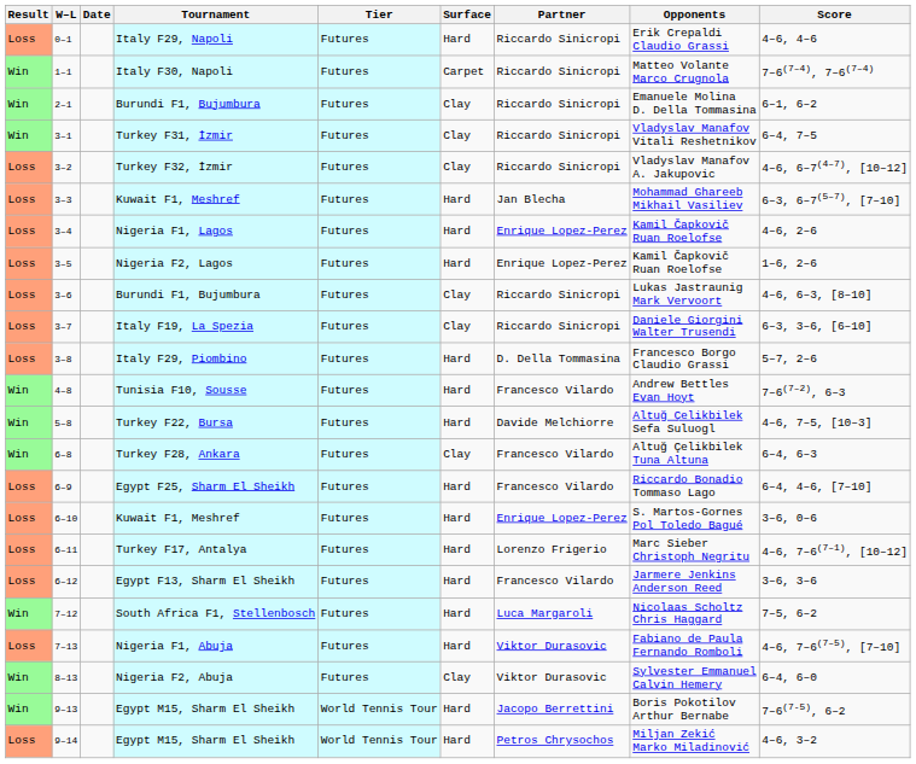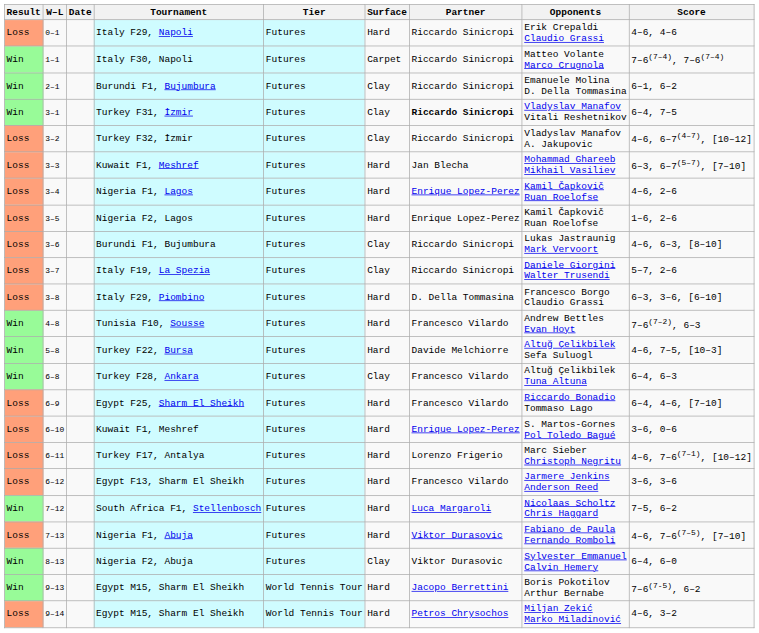3–1 | Partner: normal -> bold
3–7 | Score: 6–3, 3–6, [6–10] -> 5–7, 2–6
3–8 | Score: 5–7, 2–6 -> 6–3, 3–6, [6–10]
